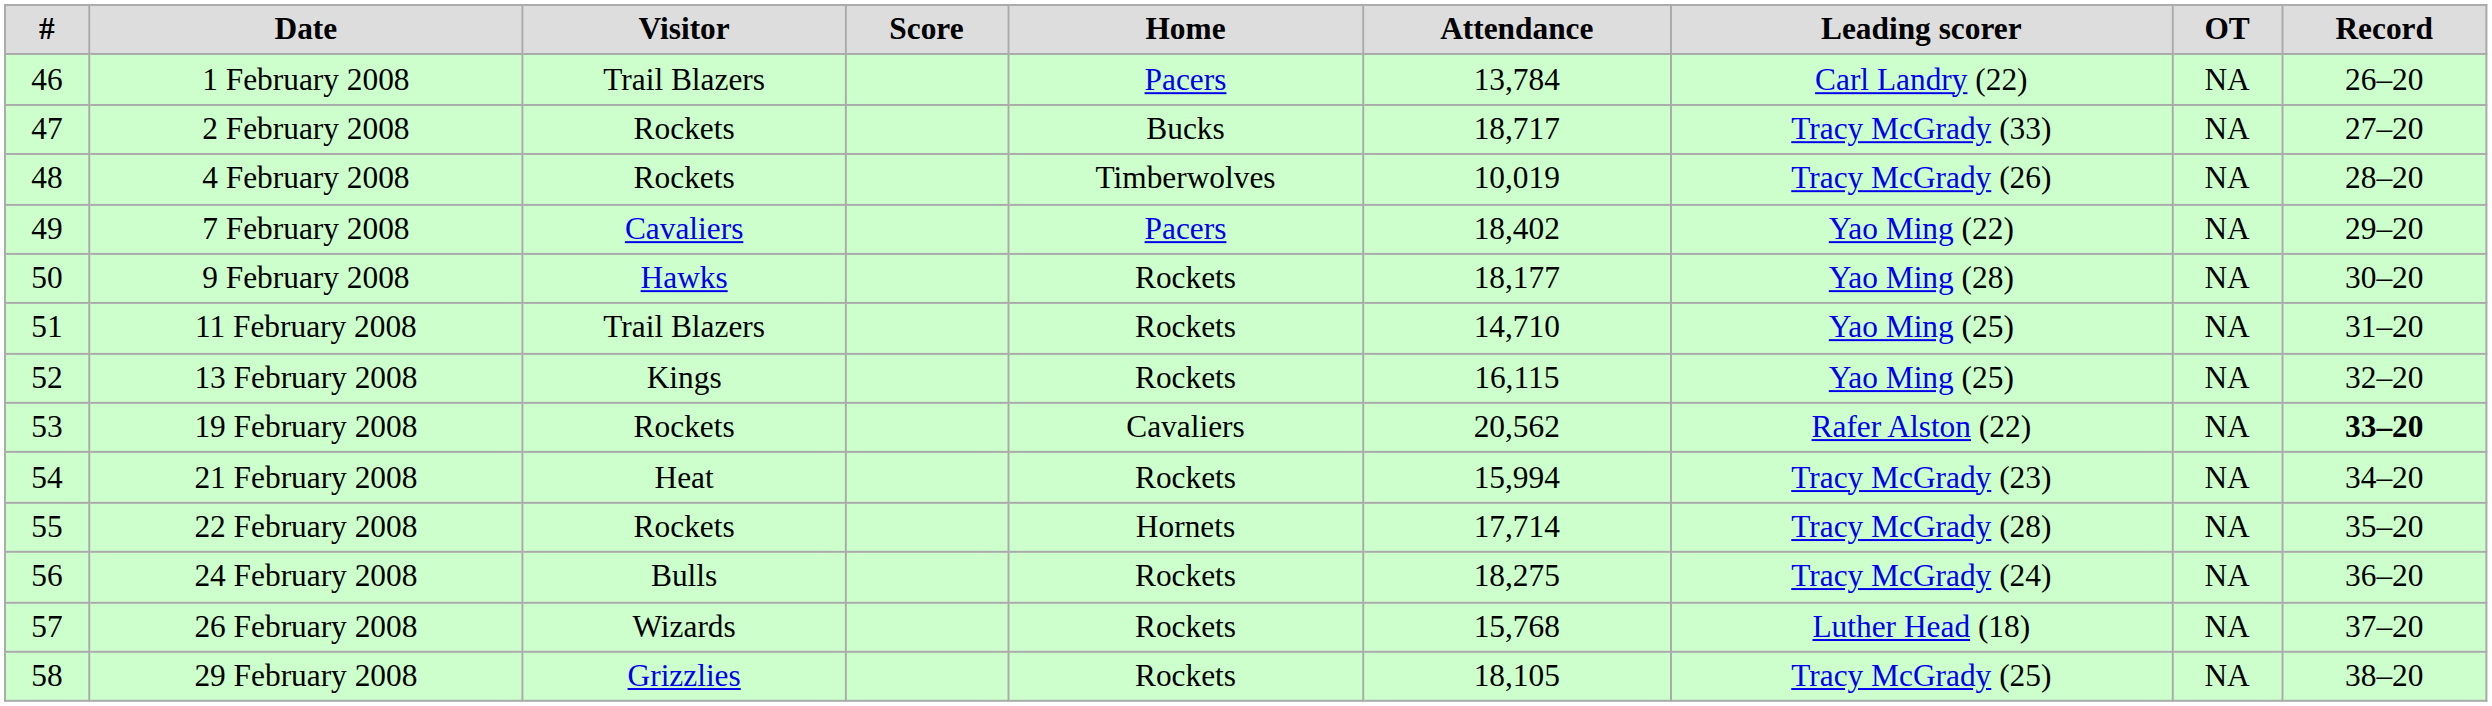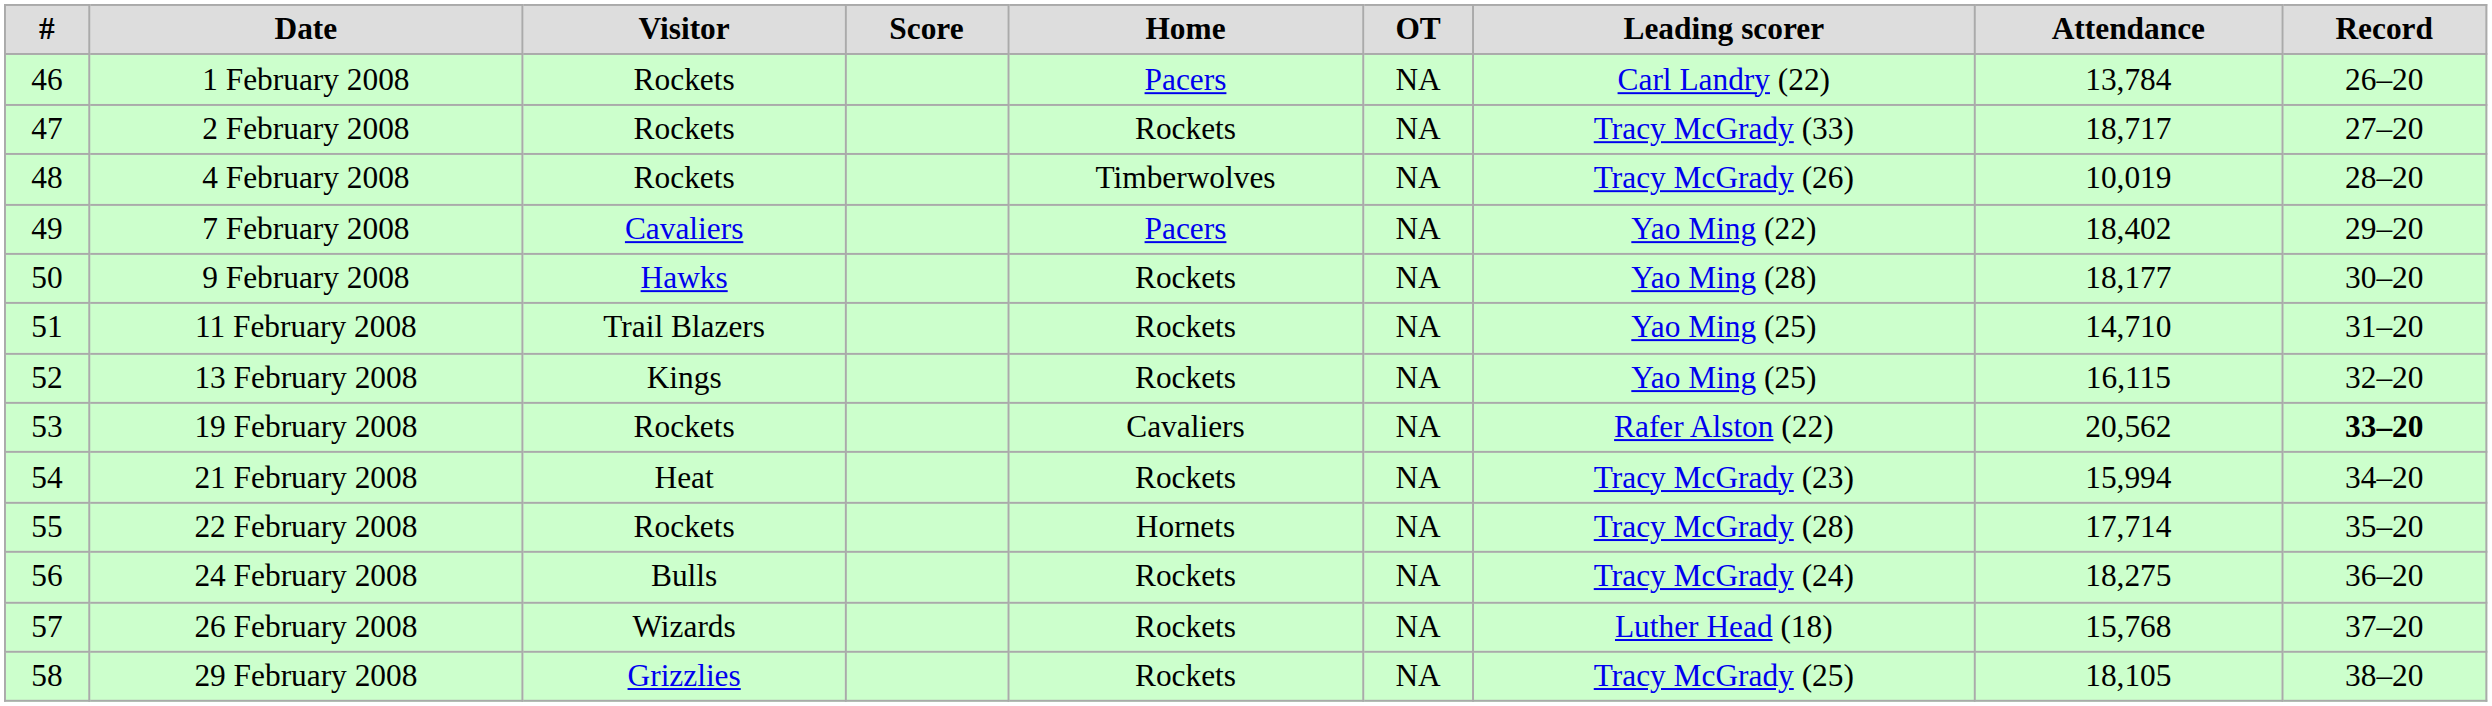columns swapped: OT <-> Attendance
1 February 2008 | Visitor: Trail Blazers -> Rockets
2 February 2008 | Home: Bucks -> Rockets
